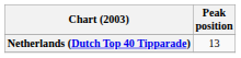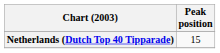Netherlands (Dutch Top 40 Tipparade) | Peak position: 13 -> 15
